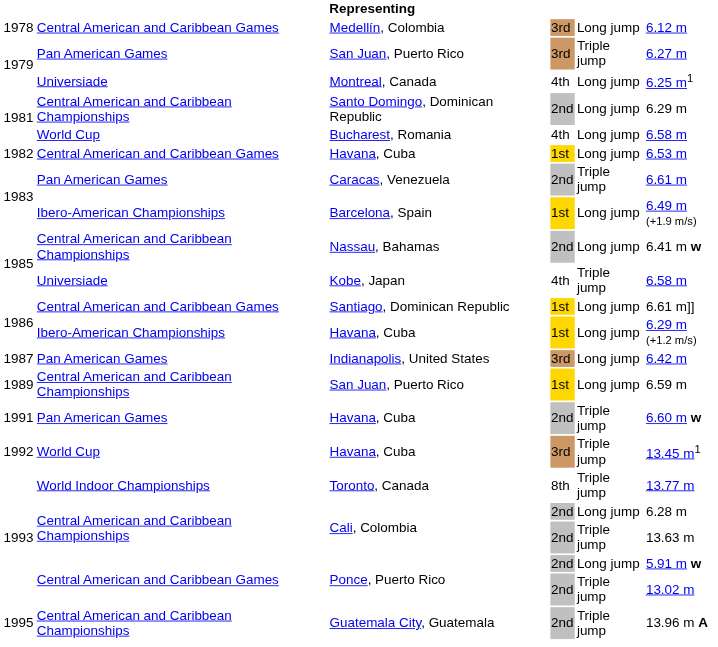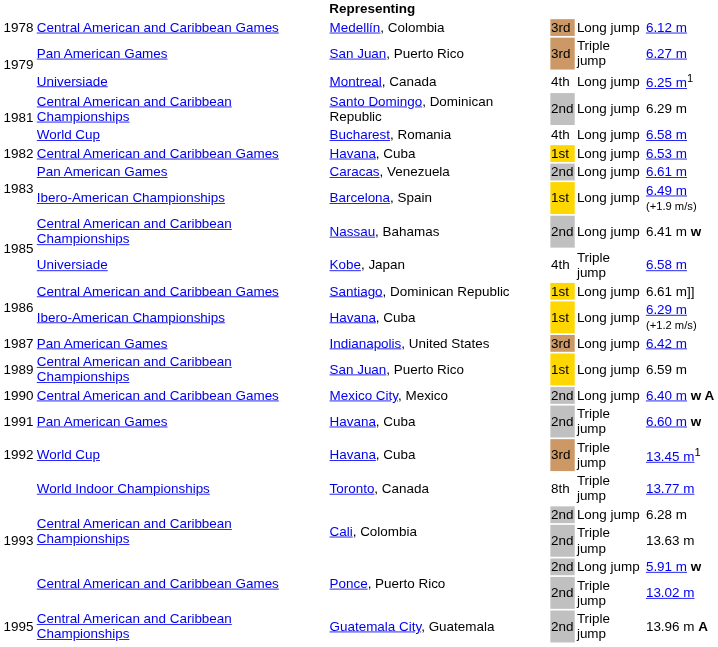Caracas, Venezuela | column 5: Triple jump -> Long jump
+ row: 1990 | Central American and Caribbean Games | Mexico City, Mexico | 2nd | Long jump | 6.40 m w A
